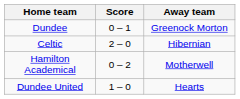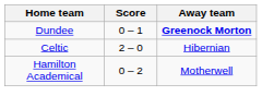Dundee | Away team: normal -> bold
- row: Dundee United | 1 – 0 | Hearts
